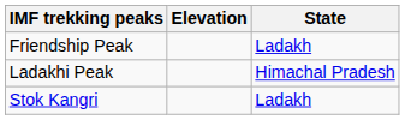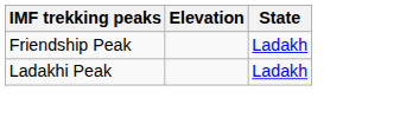Ladakhi Peak | State: Himachal Pradesh -> Ladakh
- row: Stok Kangri | Ladakh
